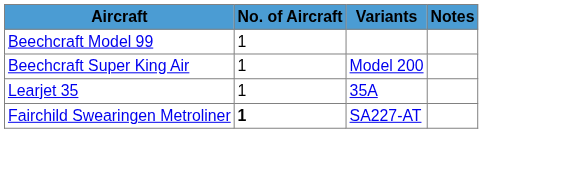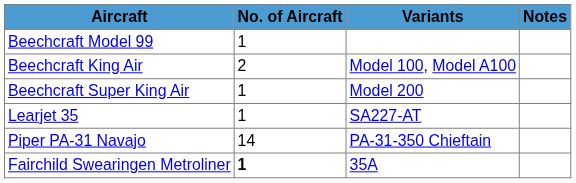+ row: Beechcraft King Air | 2 | Model 100, Model A100
Learjet 35 | Variants: 35A -> SA227-AT
+ row: Piper PA-31 Navajo | 14 | PA-31-350 Chieftain
Fairchild Swearingen Metroliner | Variants: SA227-AT -> 35A
